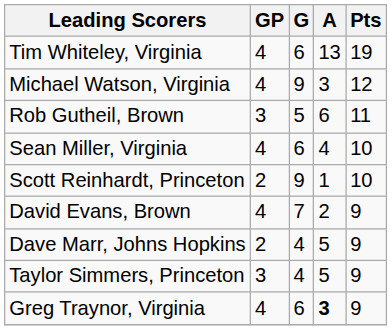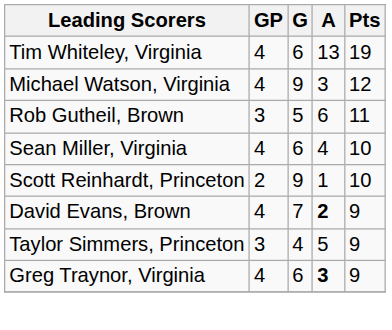David Evans, Brown | A: normal -> bold
- row: Dave Marr, Johns Hopkins | 2 | 4 | 5 | 9
